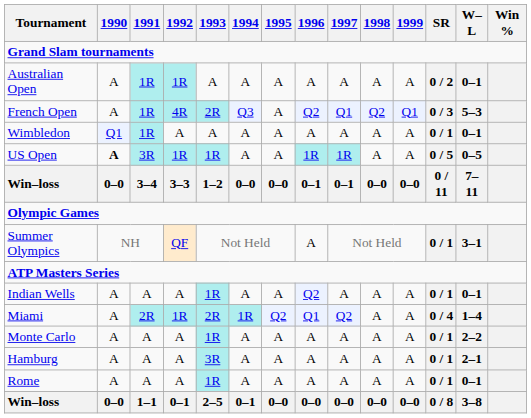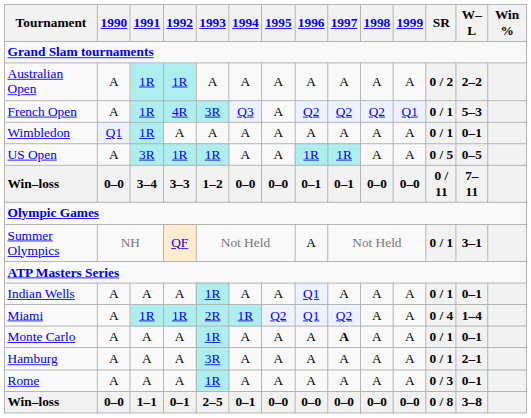Australian Open | W–L: 0–1 -> 2–2
French Open | 1993: 2R -> 3R
French Open | 1997: Q1 -> Q2
French Open | SR: 0 / 3 -> 0 / 1
US Open | 1990: bold -> normal
Indian Wells | 1996: Q2 -> Q1
Miami | 1991: 2R -> 1R
Monte Carlo | 1997: normal -> bold
Monte Carlo | W–L: 2–2 -> 0–1
Rome | SR: 0 / 1 -> 0 / 3
